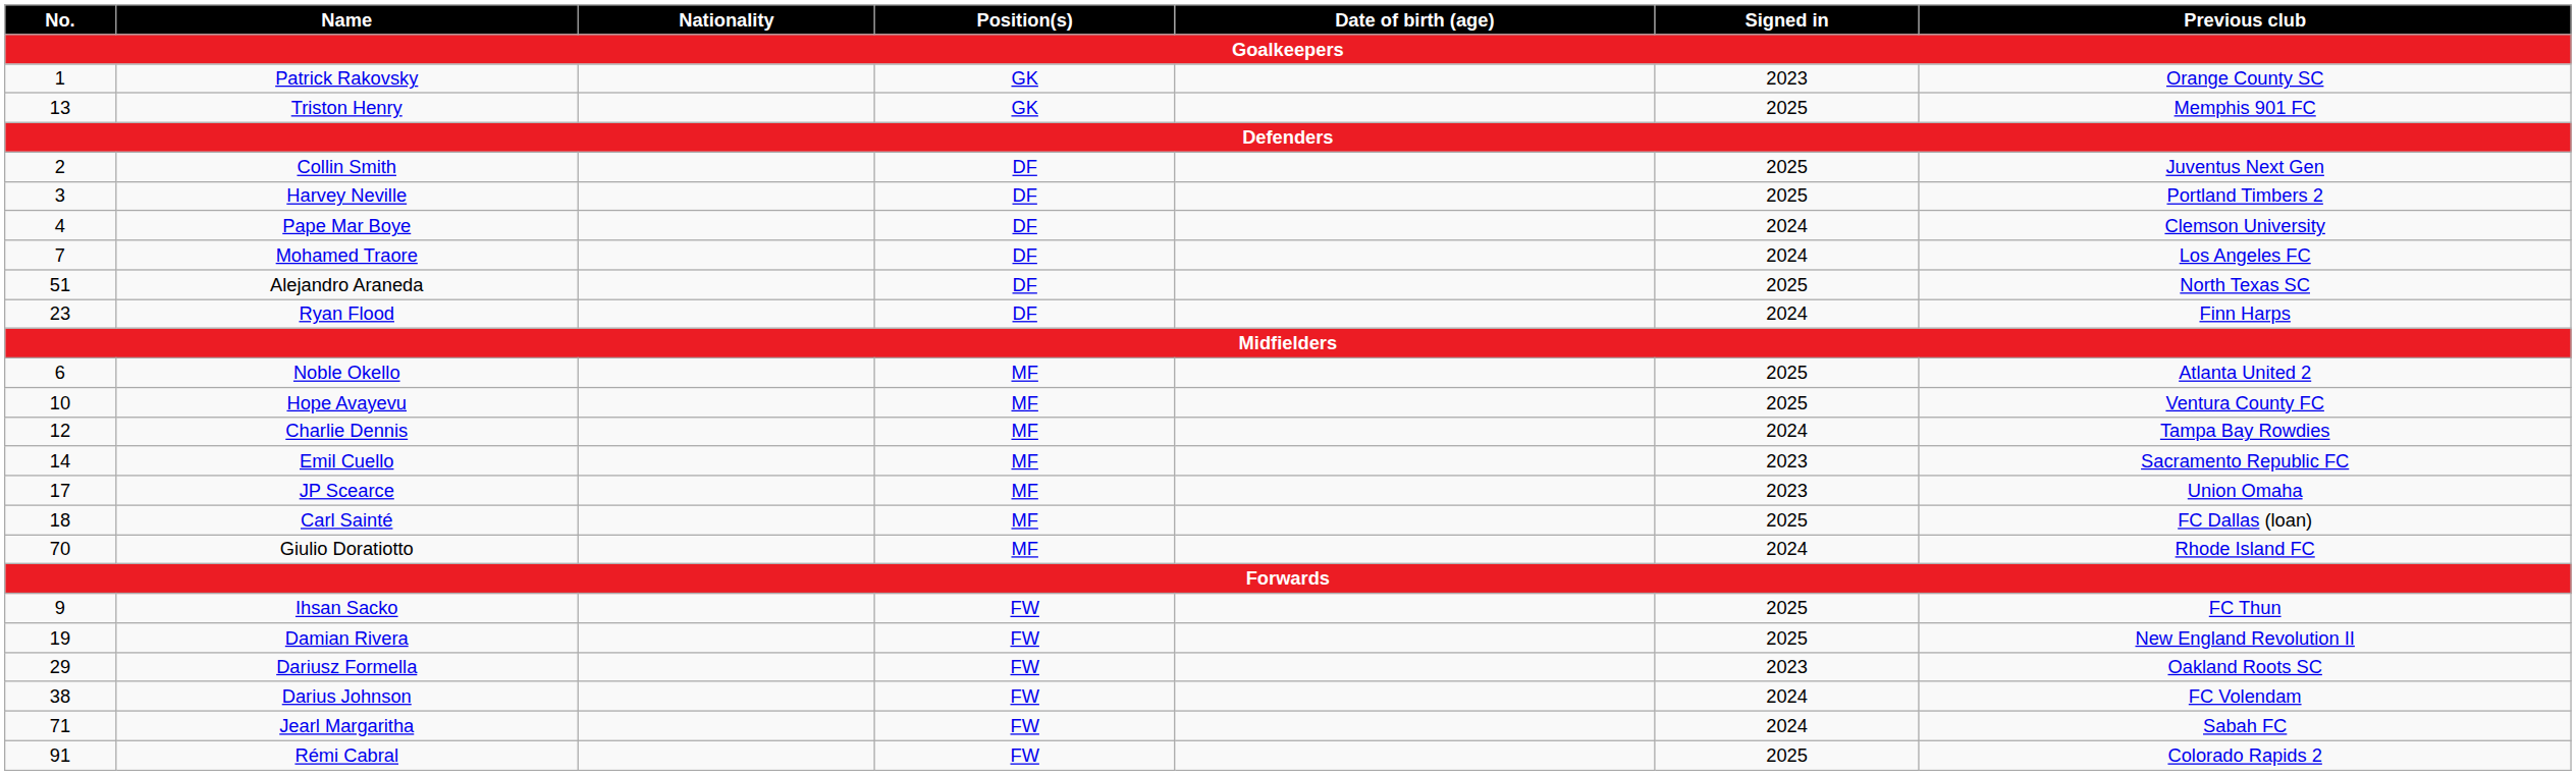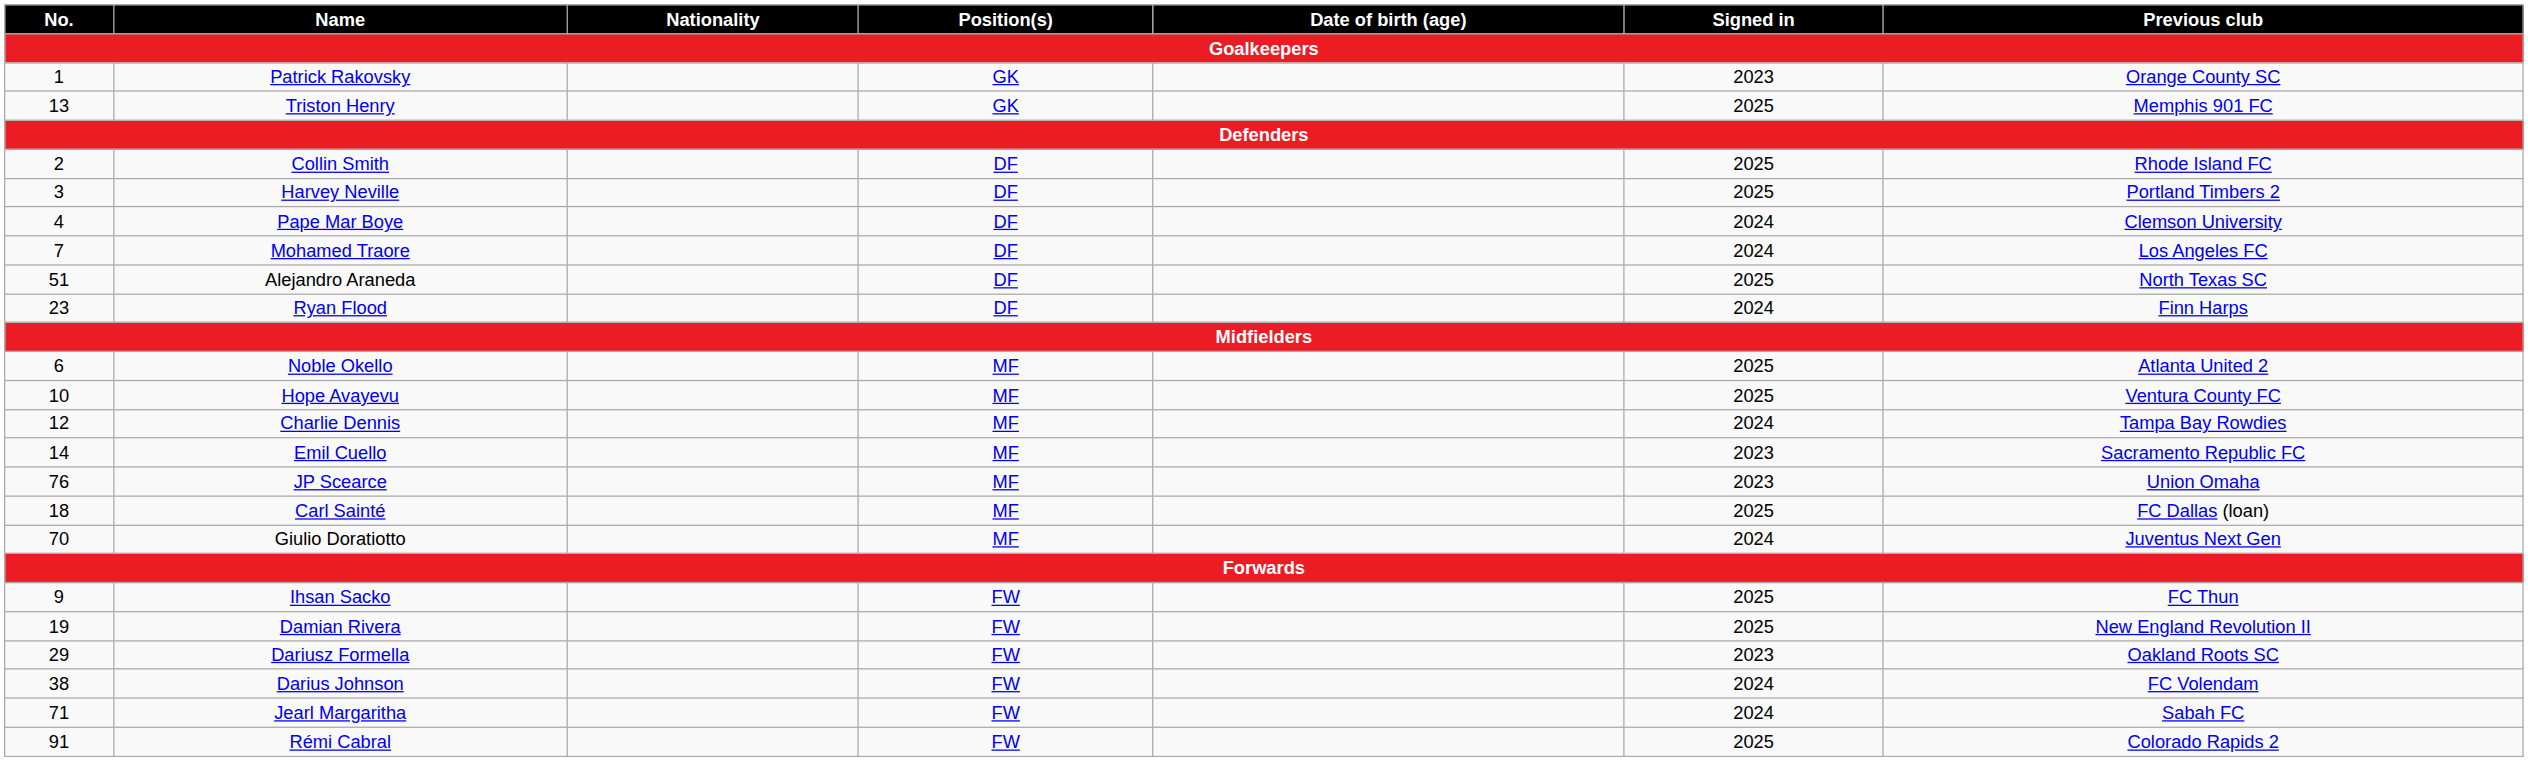Collin Smith | Previous club: Juventus Next Gen -> Rhode Island FC
JP Scearce | No.: 17 -> 76
Giulio Doratiotto | Previous club: Rhode Island FC -> Juventus Next Gen
